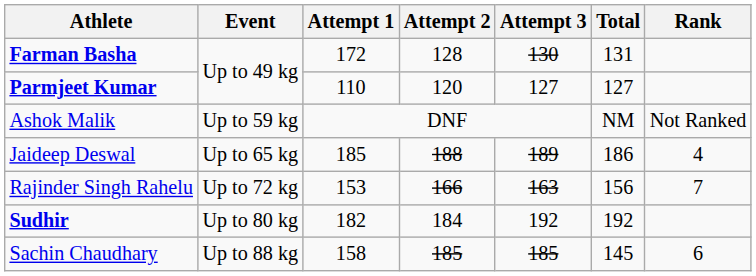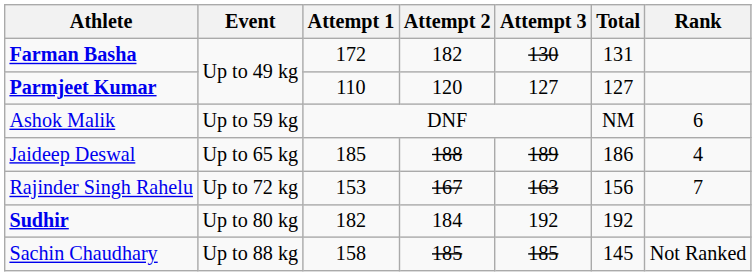Farman Basha | Attempt 2: 128 -> 182
Ashok Malik | Rank: Not Ranked -> 6
Rajinder Singh Rahelu | Attempt 2: 166 -> 167
Sachin Chaudhary | Rank: 6 -> Not Ranked
